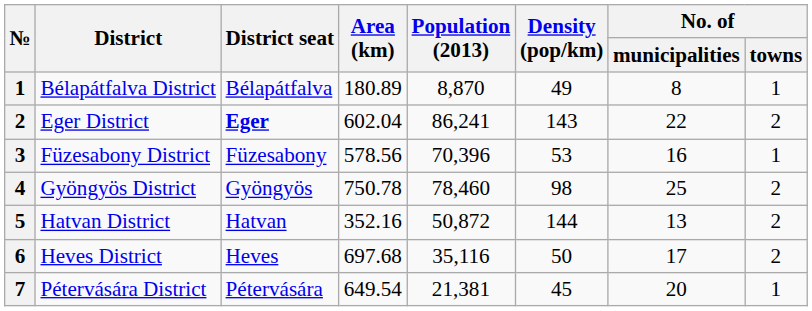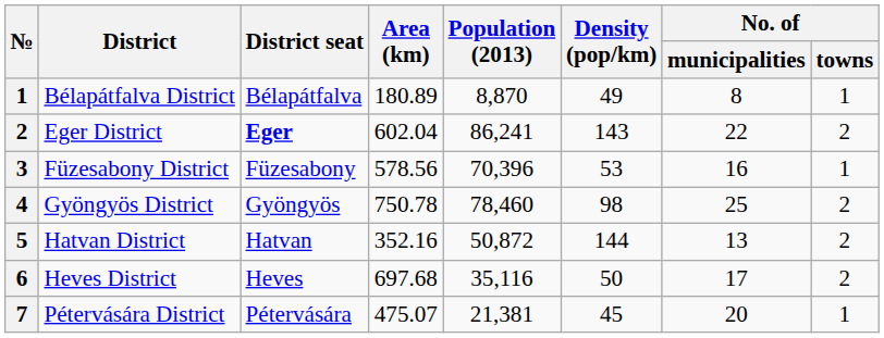Pétervására District | Area (km): 649.54 -> 475.07
